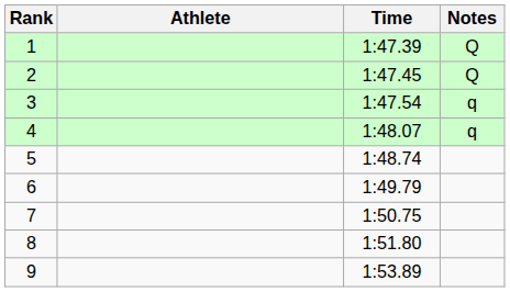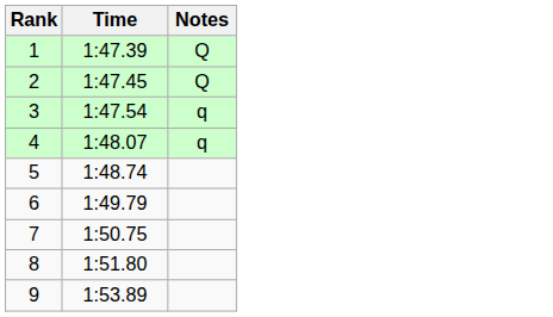- column: Athlete
